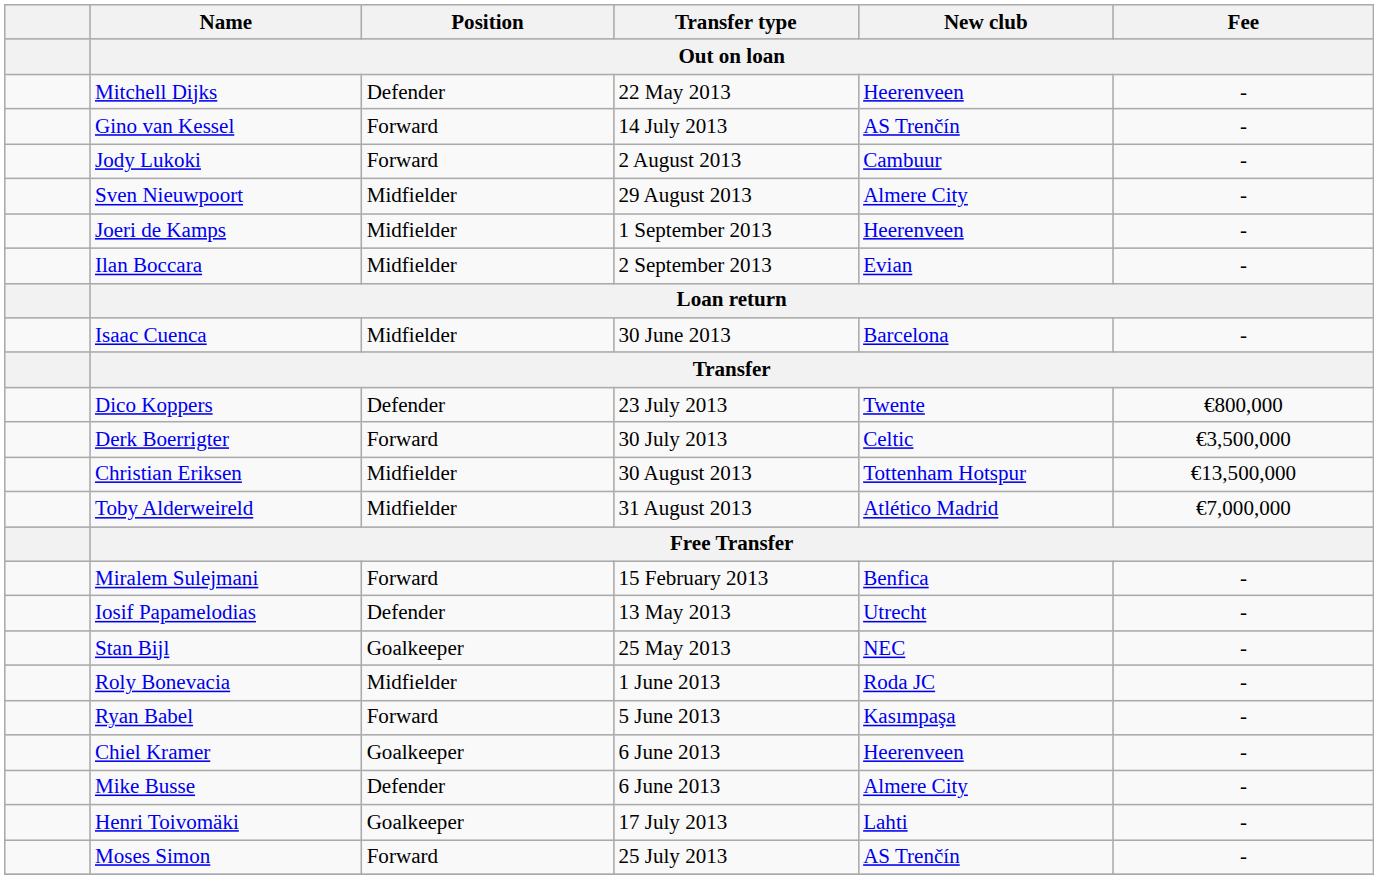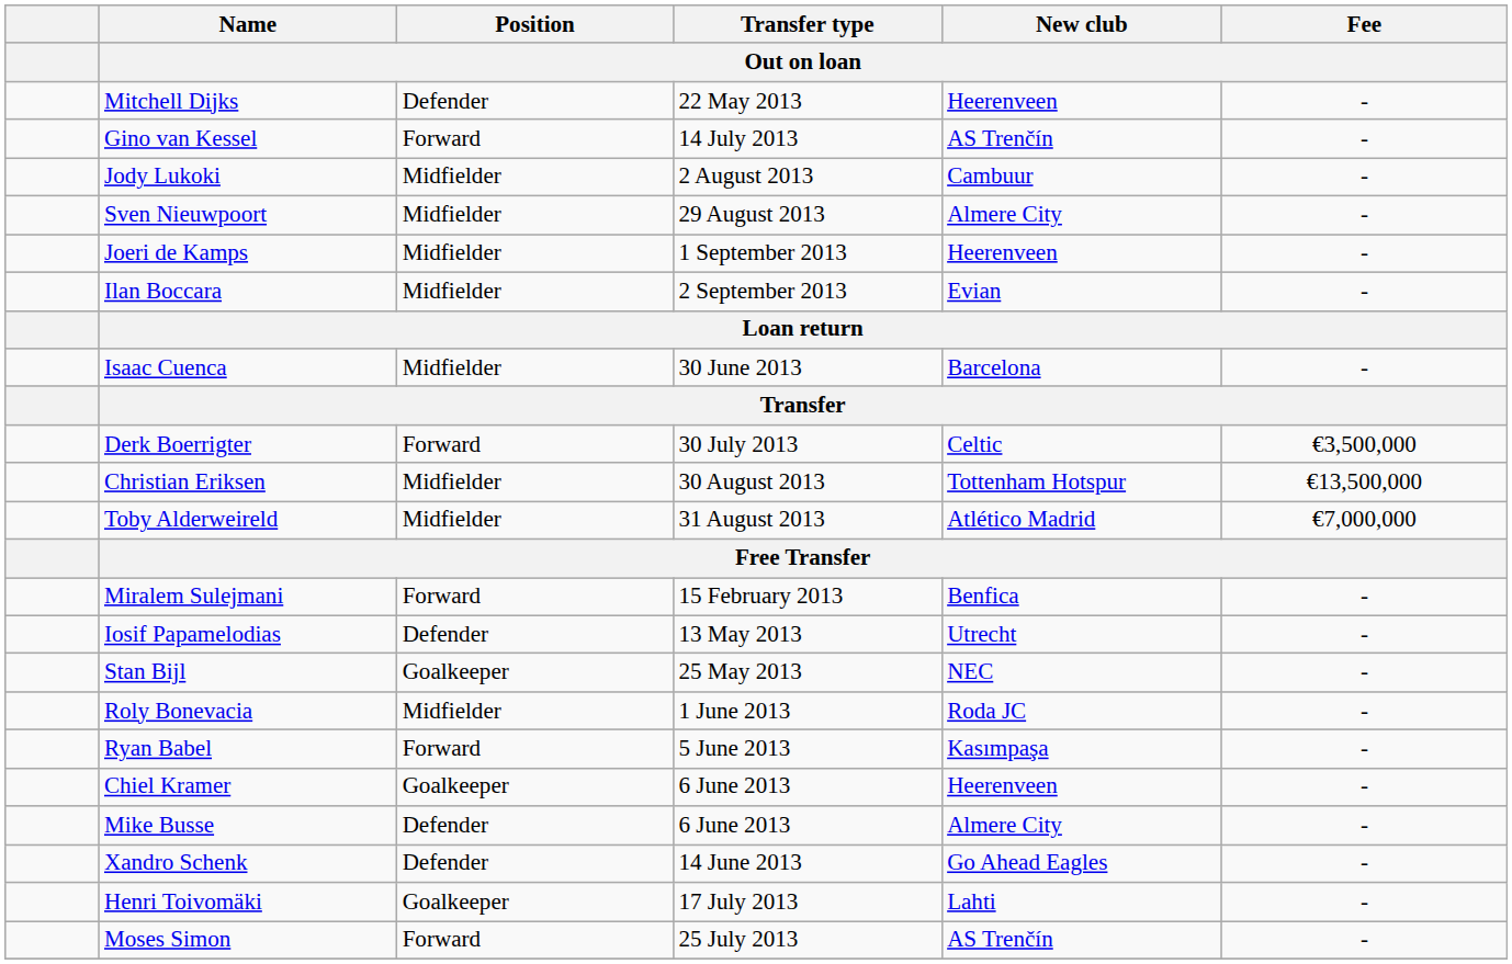Jody Lukoki | Position / Out on loan: Forward -> Midfielder
- row: Dico Koppers | Defender | 23 July 2013 | Twente | €800,000
+ row: Xandro Schenk | Defender | 14 June 2013 | Go Ahead Eagles | -
